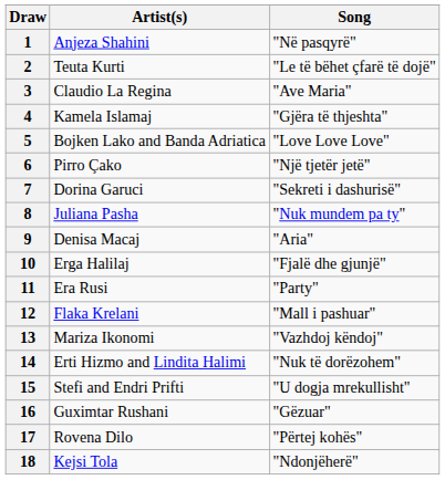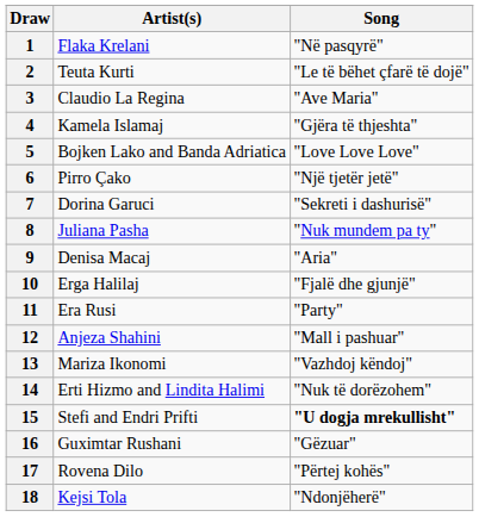1 | Artist(s): Anjeza Shahini -> Flaka Krelani
12 | Artist(s): Flaka Krelani -> Anjeza Shahini
15 | Song: normal -> bold
